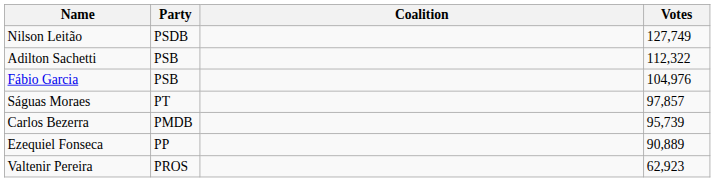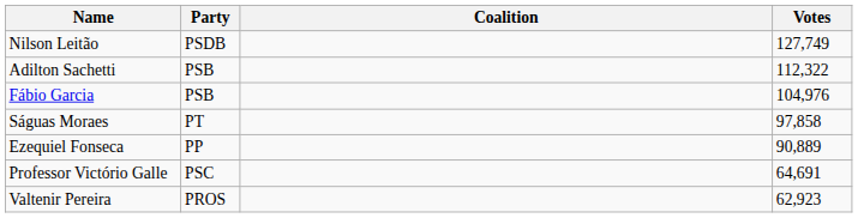Ságuas Moraes | Votes: 97,857 -> 97,858
- row: Carlos Bezerra | PMDB | 95,739
+ row: Professor Victório Galle | PSC | 64,691
